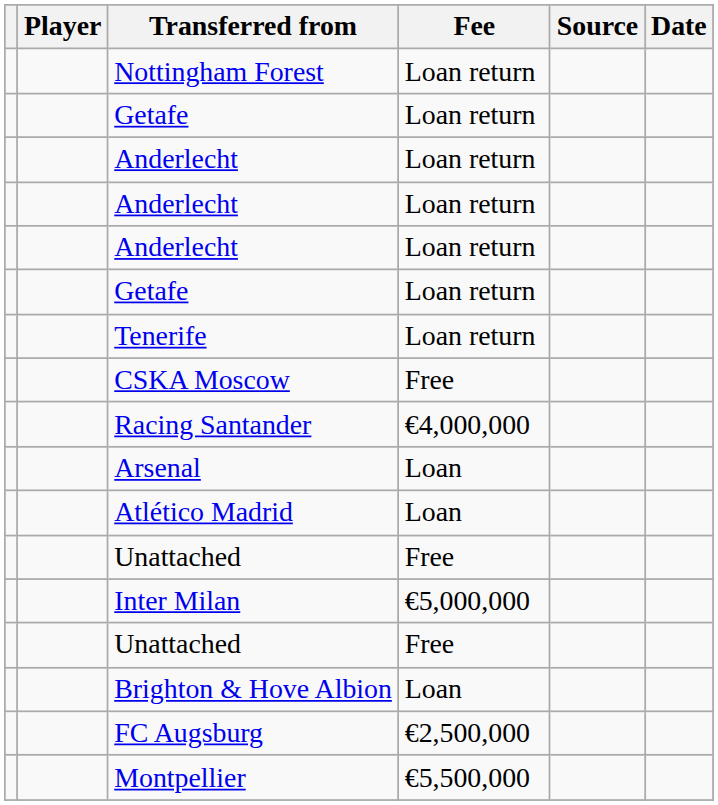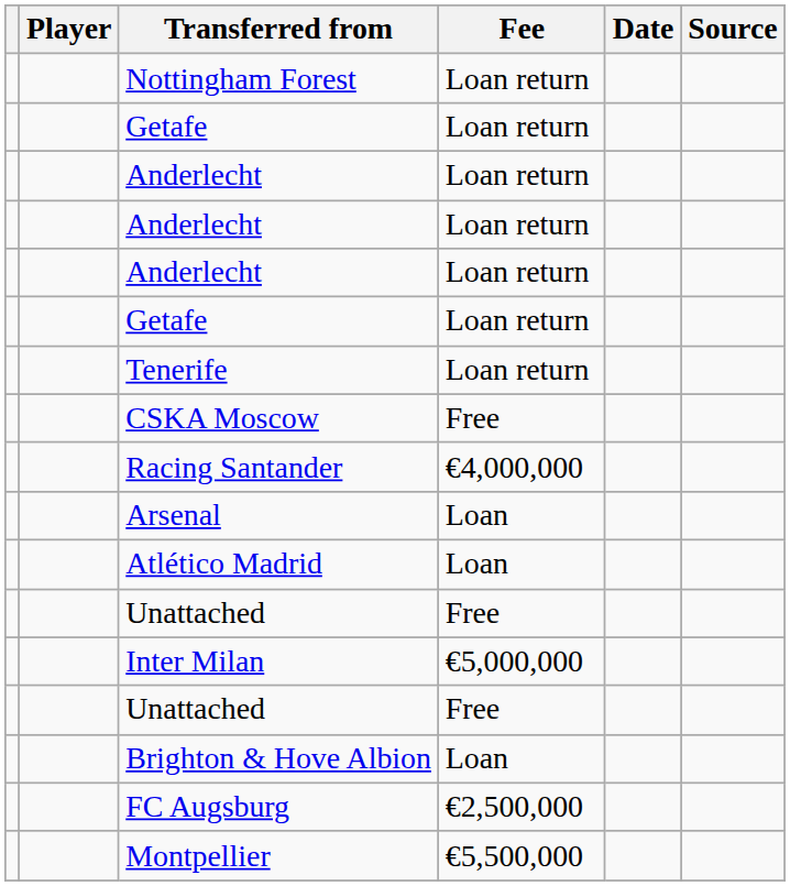columns swapped: Date <-> Source
